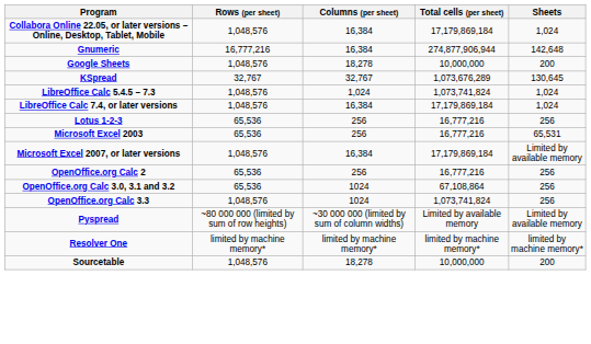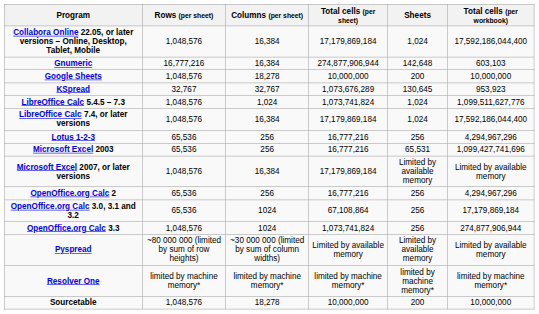+ column: Total cells (per workbook) | 17,592,186,044,400 | 603,103 | 10,000,000 | 953,923 | 1,099,511,627,776 | 17,592,186,044,400 | 4,294,967,296 | 1,099,427,741,696 | Limited by available memory | 4,294,967,296 | 17,179,869,184 | 274,877,906,944 | Limited by available memory | limited by machine memory* | 10,000,000
